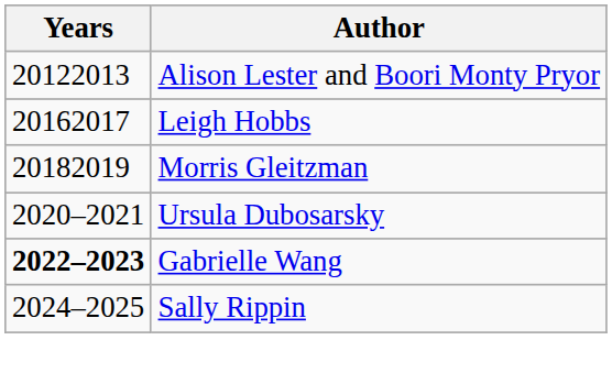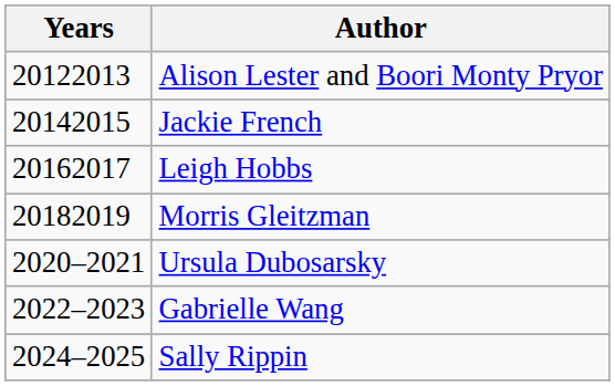+ row: 20142015 | Jackie French
Gabrielle Wang | Years: bold -> normal
